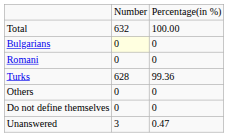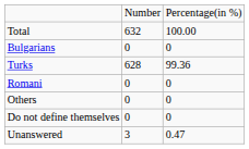Bulgarians | column 2: lightyellow background -> no background
rows swapped: Turks <-> Romani
